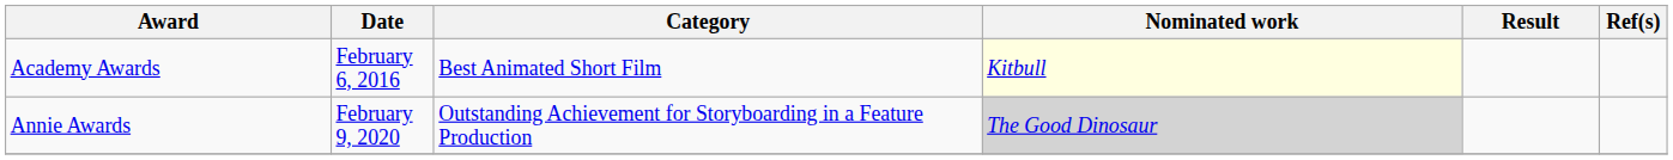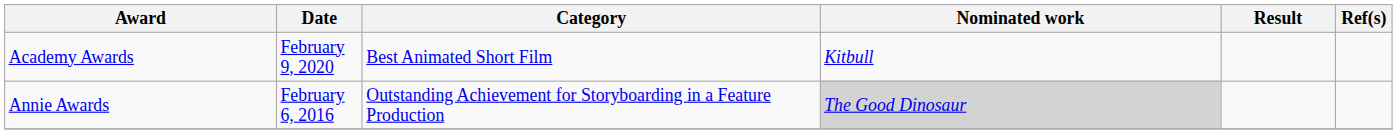Academy Awards | Date: February 6, 2016 -> February 9, 2020
Academy Awards | Nominated work: lightyellow background -> no background
Annie Awards | Date: February 9, 2020 -> February 6, 2016
